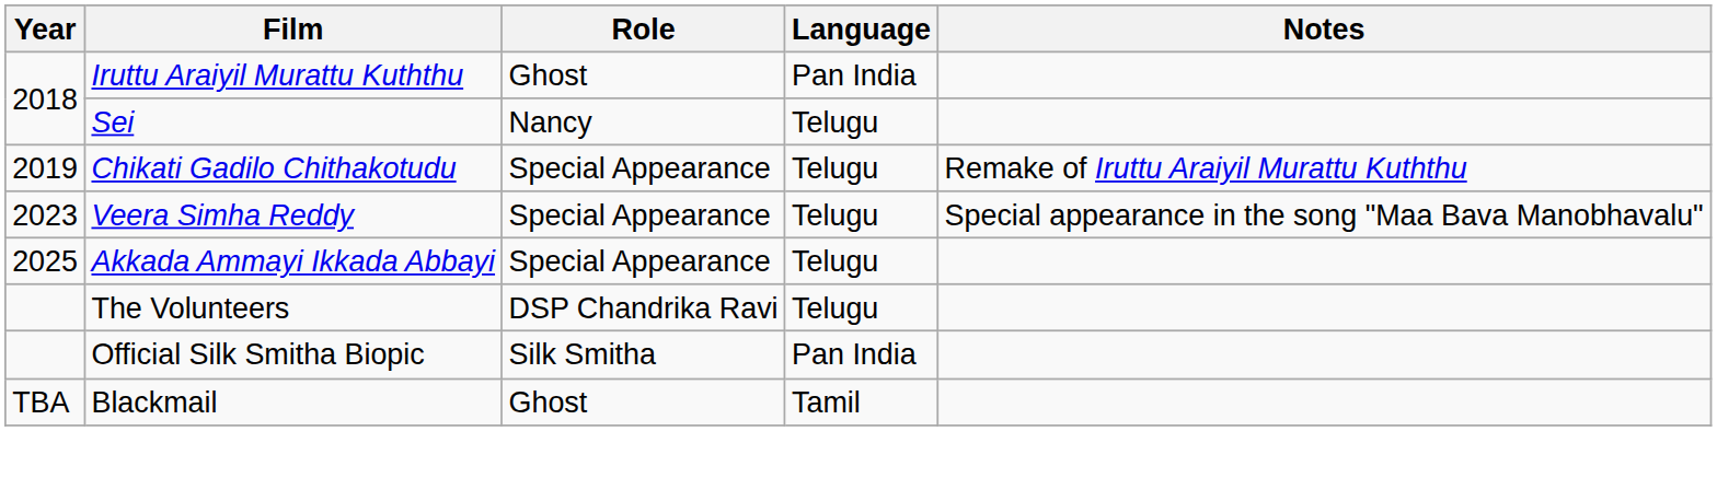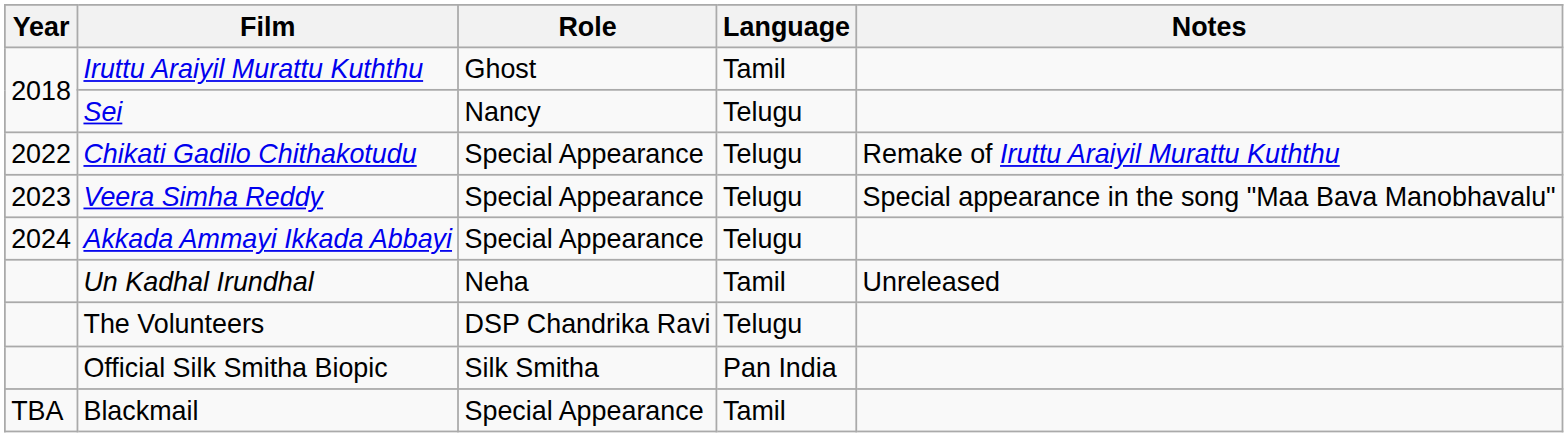Iruttu Araiyil Murattu Kuththu | Language: Pan India -> Tamil
Chikati Gadilo Chithakotudu | Year: 2019 -> 2022
Akkada Ammayi Ikkada Abbayi | Year: 2025 -> 2024
+ row: Un Kadhal Irundhal | Neha | Tamil | Unreleased
Blackmail | Role: Ghost -> Special Appearance
